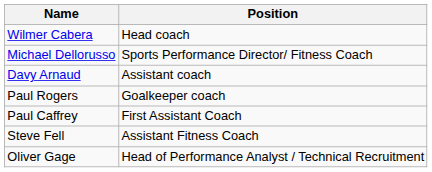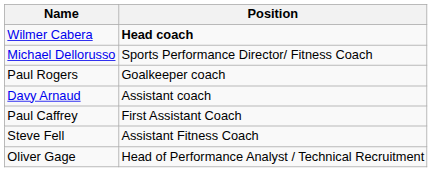Wilmer Cabera | Position: normal -> bold
rows swapped: Davy Arnaud <-> Paul Rogers
